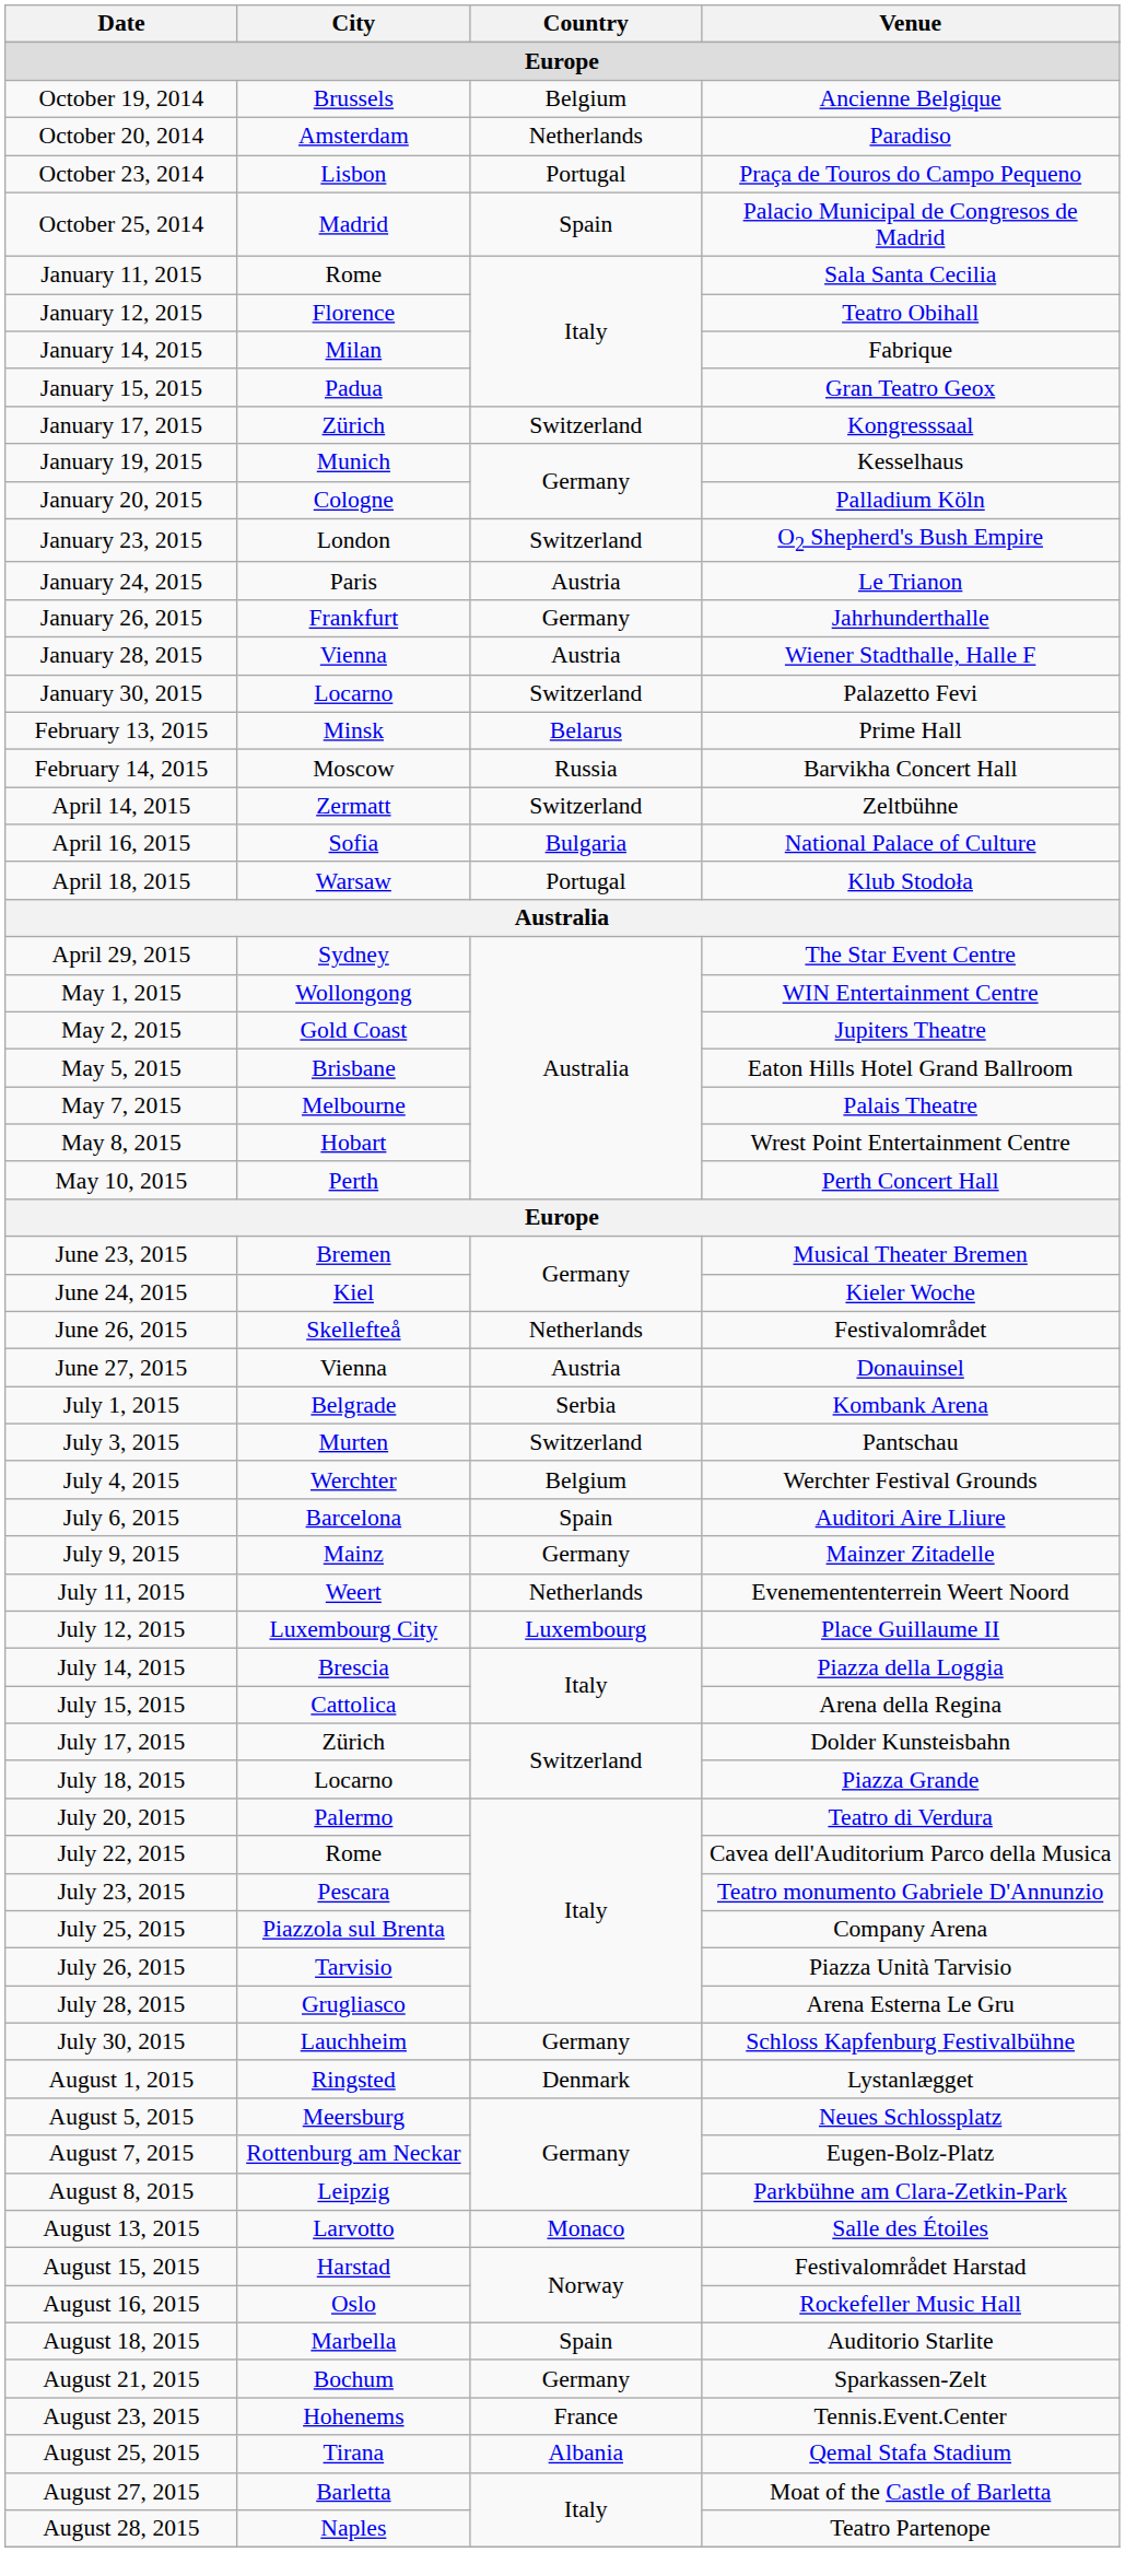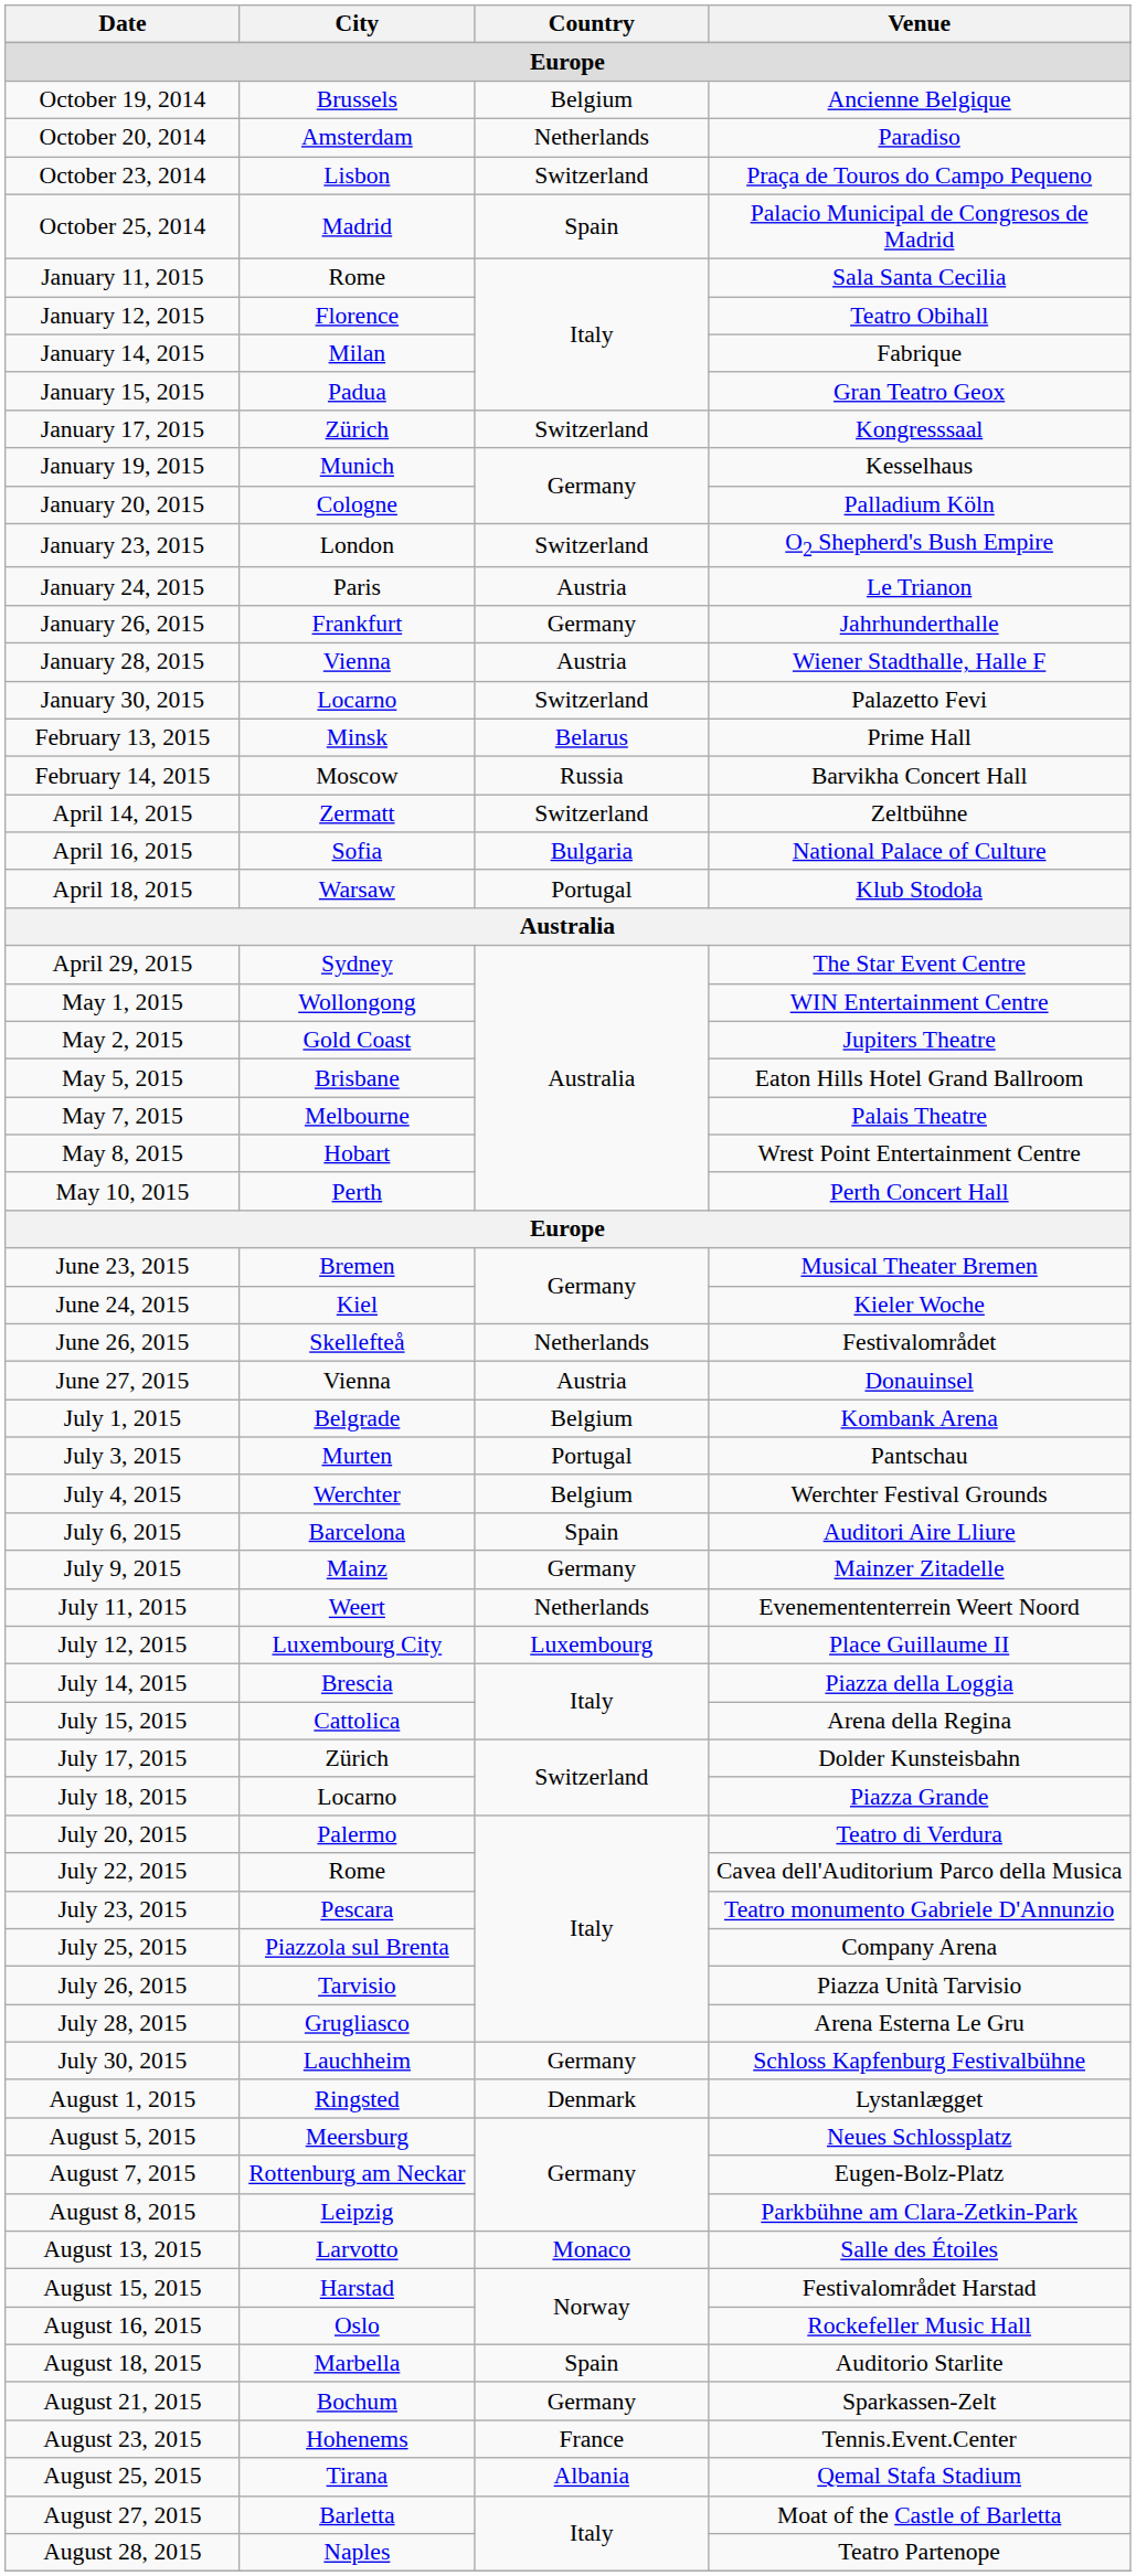October 23, 2014 | Country: Portugal -> Switzerland
July 1, 2015 | Country: Serbia -> Belgium
July 3, 2015 | Country: Switzerland -> Portugal
